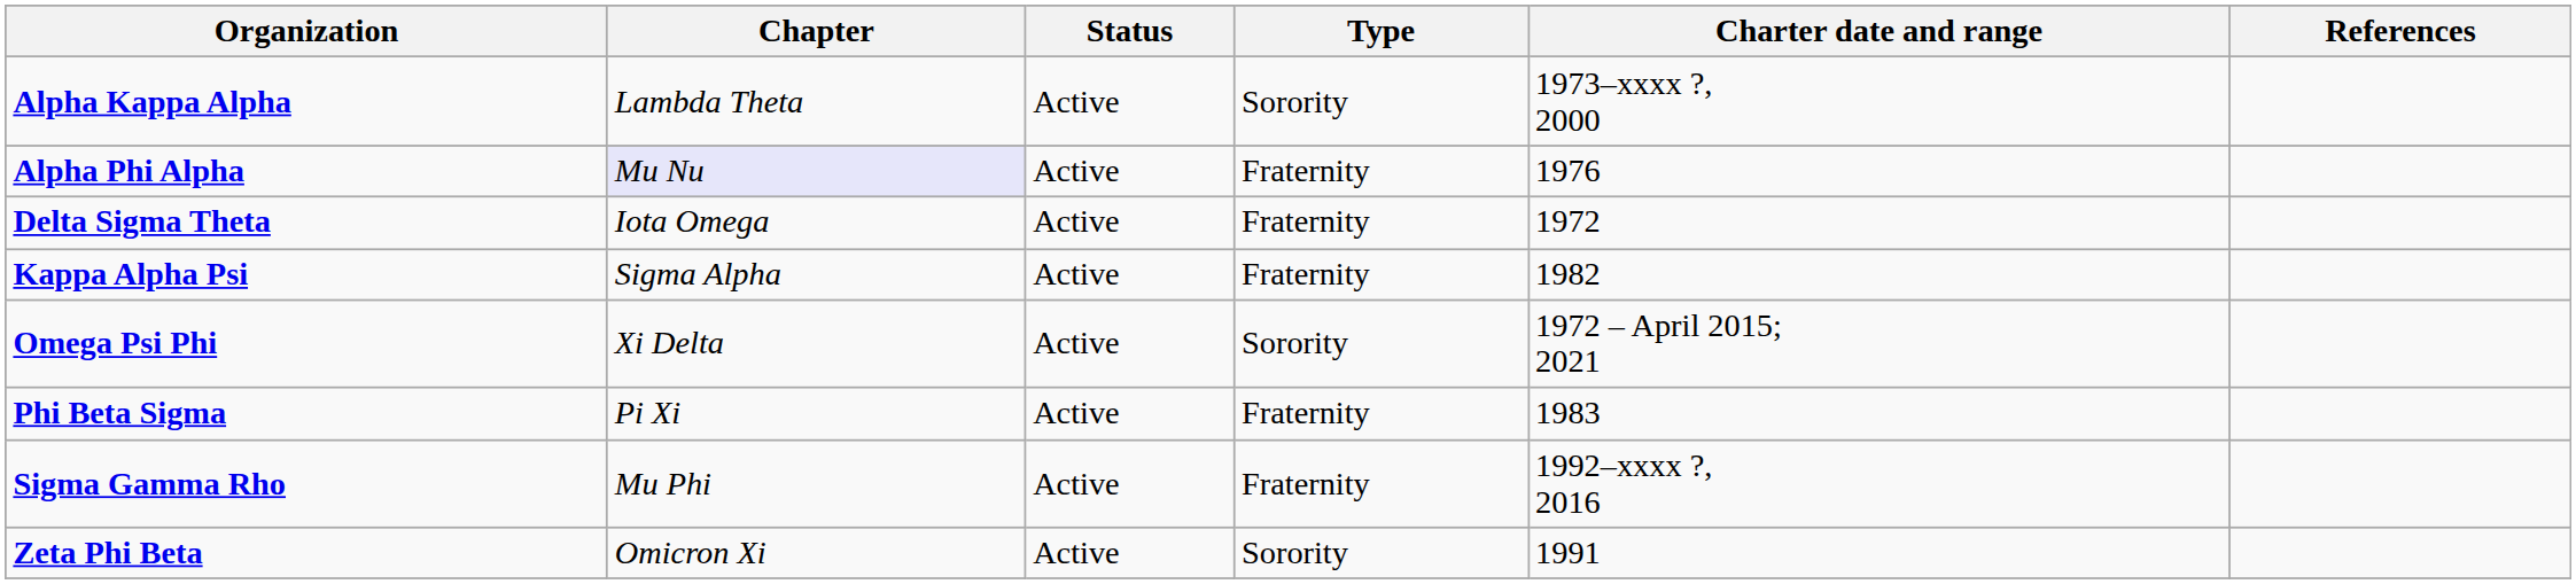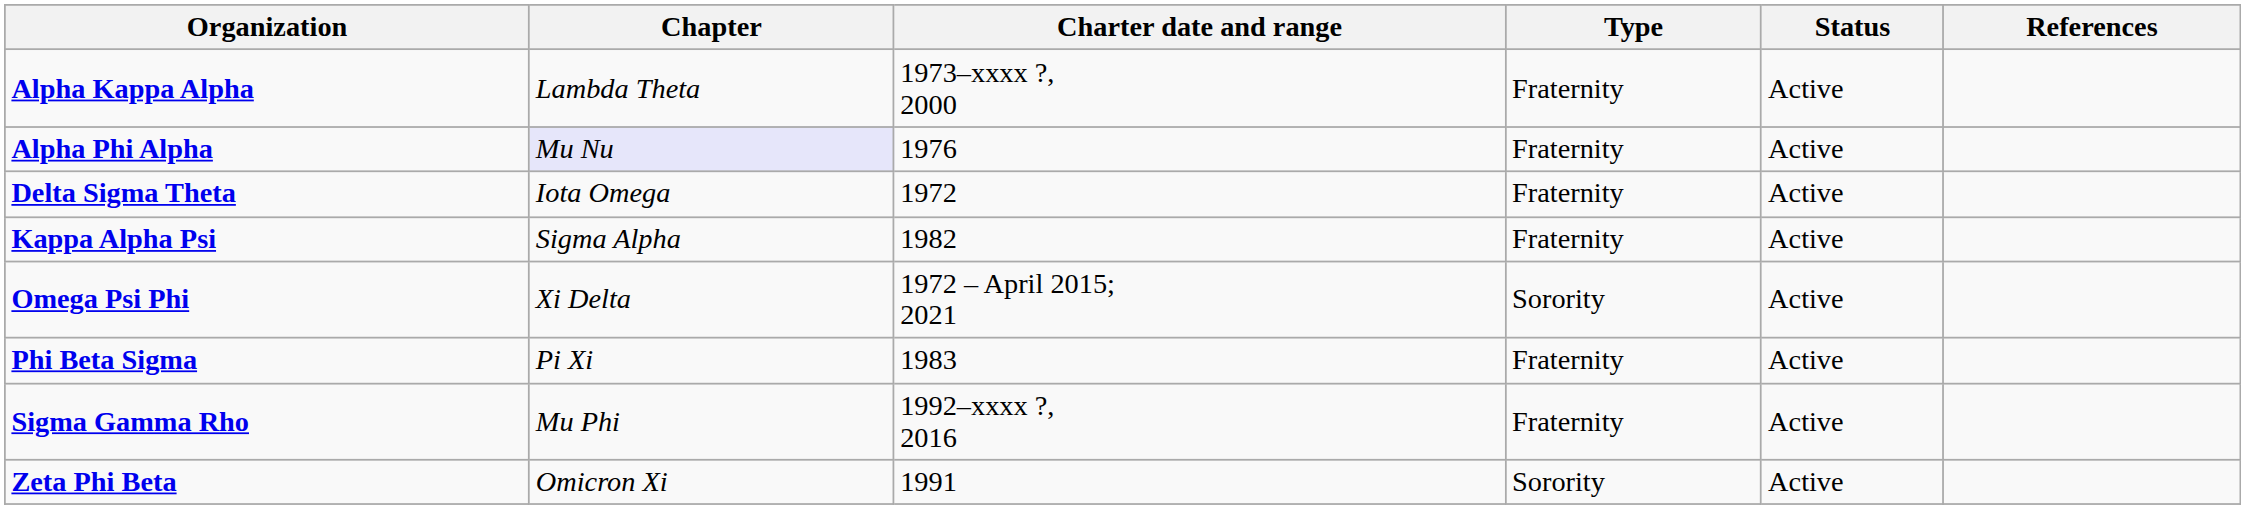columns swapped: Charter date and range <-> Status
Alpha Kappa Alpha | Type: Sorority -> Fraternity
